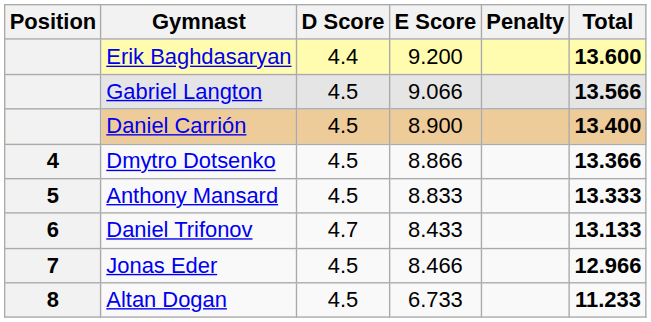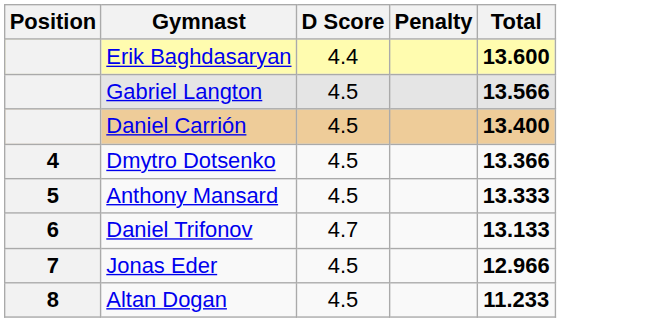- column: E Score | 9.200 | 9.066 | 8.900 | 8.866 | 8.833 | 8.433 | 8.466 | 6.733
